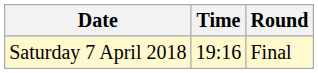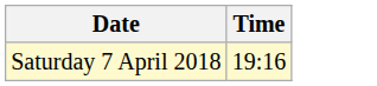- column: Round | Final
